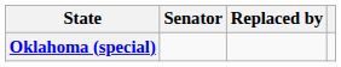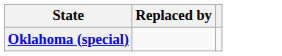- column: Senator
